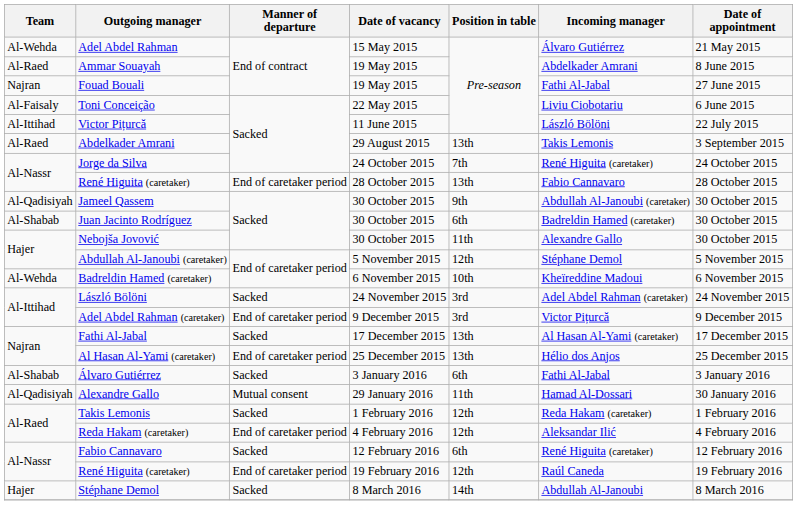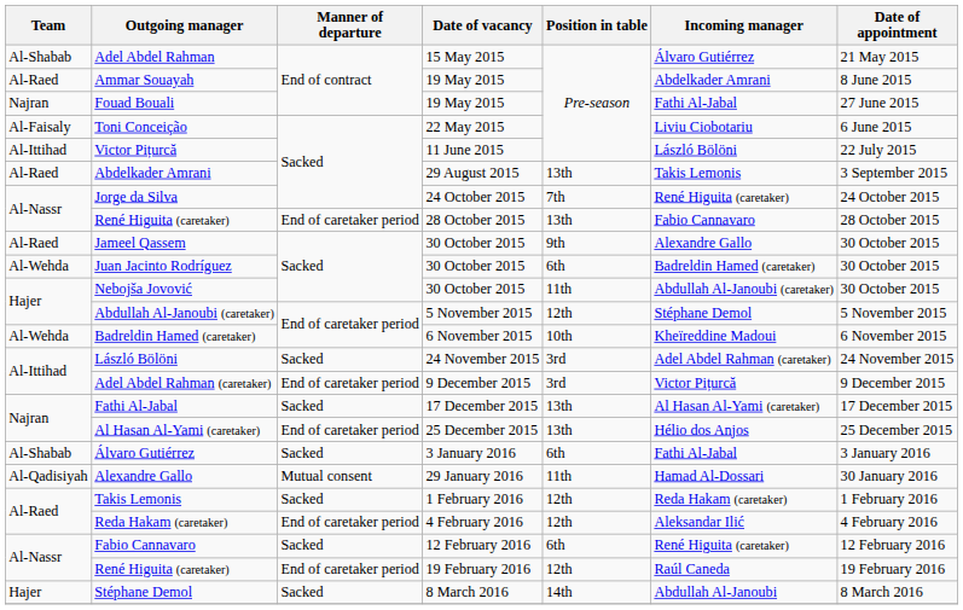Adel Abdel Rahman | Team: Al-Wehda -> Al-Shabab
Jameel Qassem | Team: Al-Qadisiyah -> Al-Raed
Jameel Qassem | Incoming manager: Abdullah Al-Janoubi (caretaker) -> Alexandre Gallo
Juan Jacinto Rodríguez | Team: Al-Shabab -> Al-Wehda
Nebojša Jovović | Incoming manager: Alexandre Gallo -> Abdullah Al-Janoubi (caretaker)
